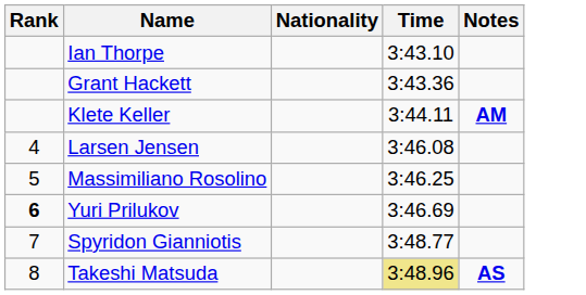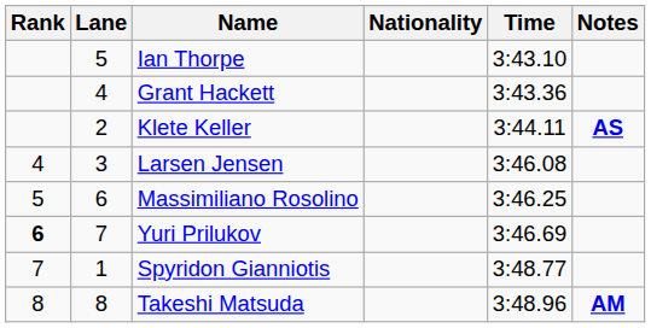+ column: Lane | 5 | 4 | 2 | 3 | 6 | 7 | 1 | 8
Klete Keller | Notes: AM -> AS
Takeshi Matsuda | Time: khaki background -> no background
Takeshi Matsuda | Notes: AS -> AM
